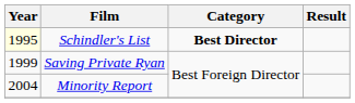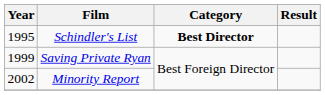Schindler's List | Year: lightyellow background -> no background
Minority Report | Year: 2004 -> 2002
